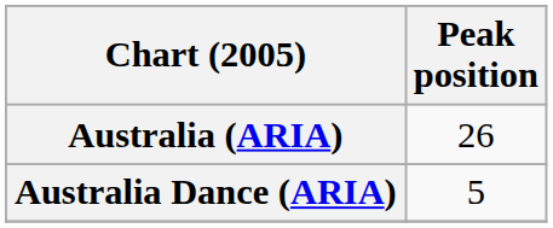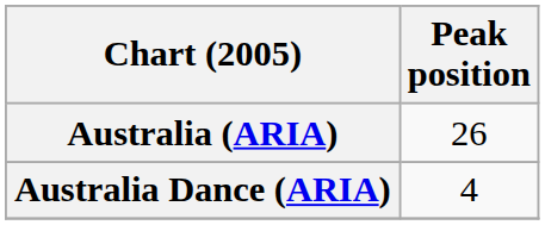Australia Dance (ARIA) | Peak position: 5 -> 4
